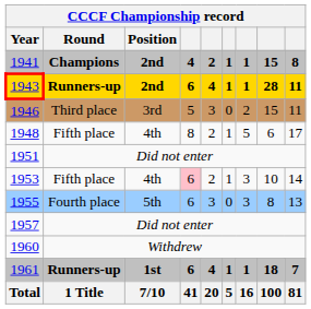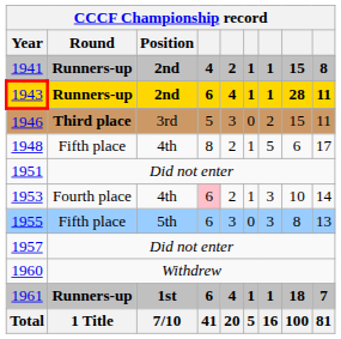1941 | Round: Champions -> Runners-up
1946 | Round: normal -> bold
1953 | Round: Fifth place -> Fourth place
1955 | Round: Fourth place -> Fifth place
